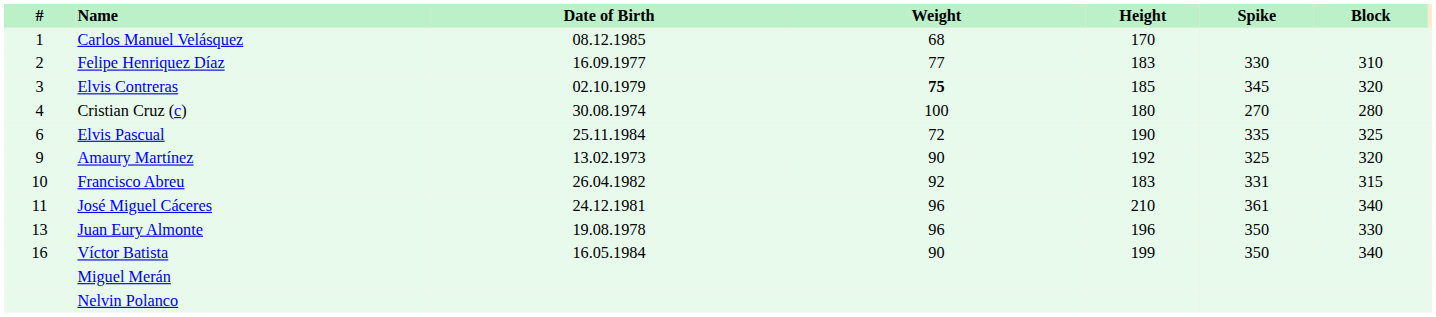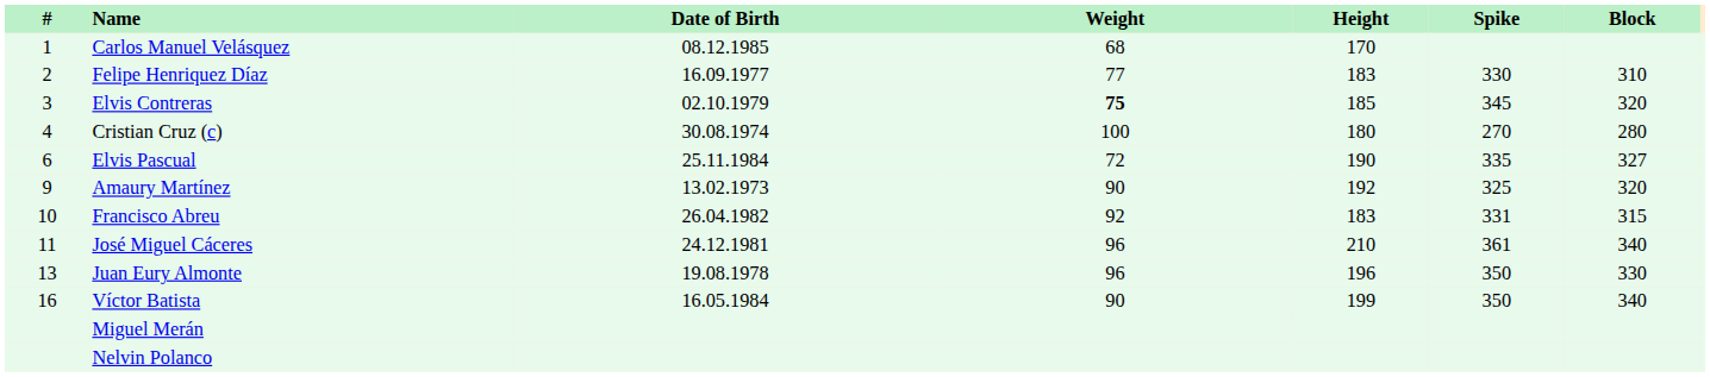Elvis Pascual | Block: 325 -> 327
